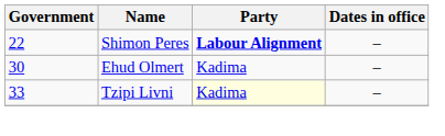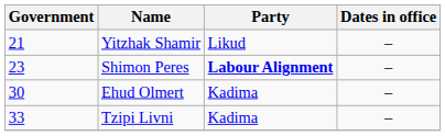+ row: 21 | Yitzhak Shamir | Likud | –
Shimon Peres | Government: 22 -> 23
Tzipi Livni | Party: lightyellow background -> no background
